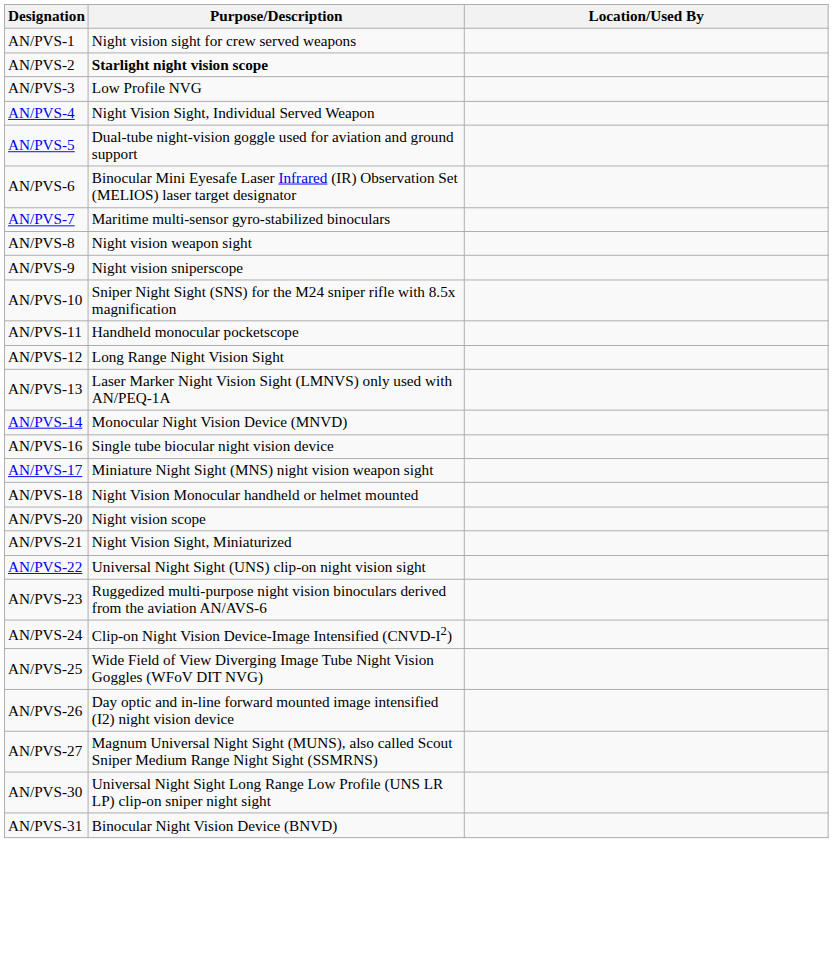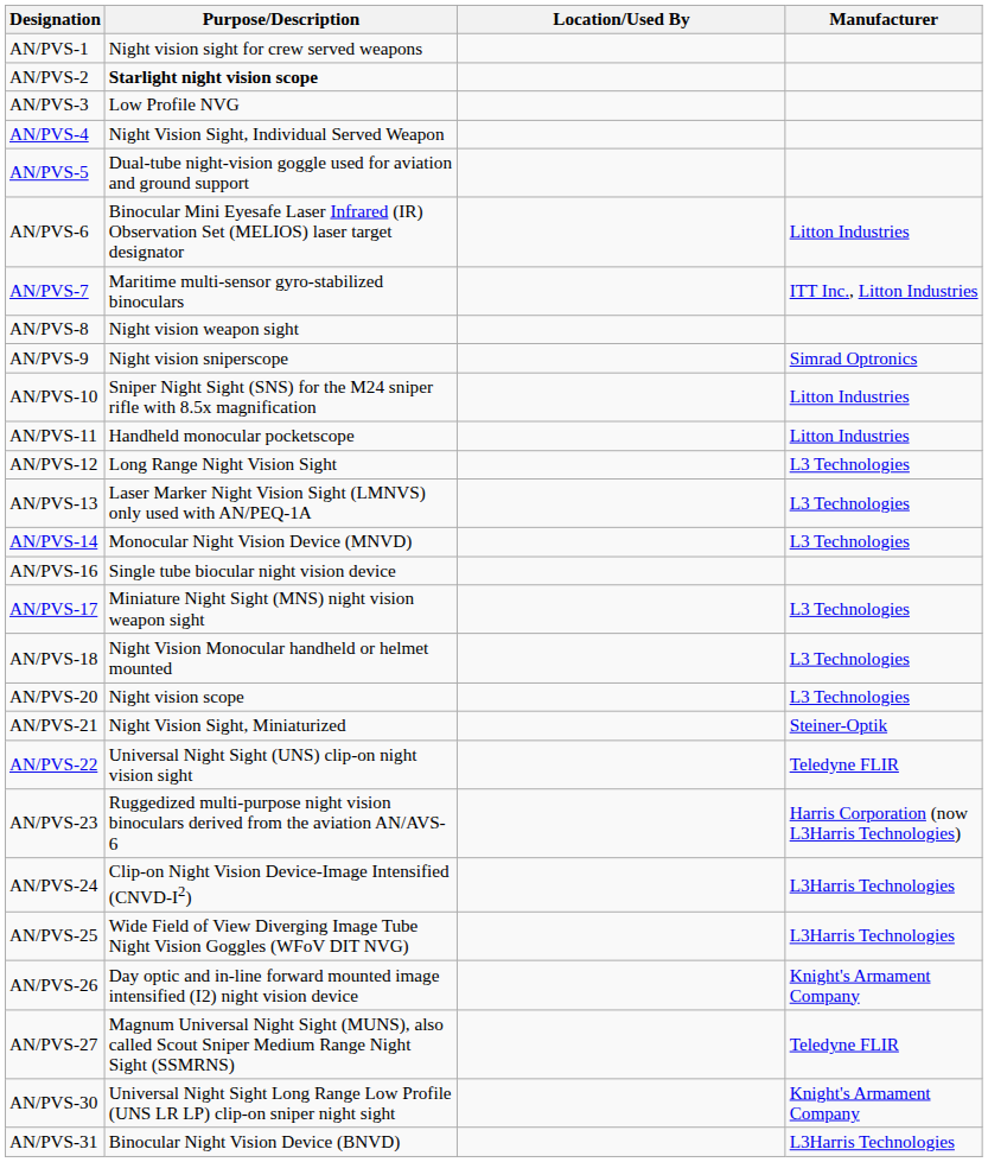+ column: Manufacturer | Litton Industries | ITT Inc., Litton Industries | Simrad Optronics | Litton Industries | Litton Industries | L3 Technologies | L3 Technologies | L3 Technologies | L3 Technologies | L3 Technologies | L3 Technologies | Steiner-Optik | Teledyne FLIR | Harris Corporation (now L3Harris Technologies) | L3Harris Technologies | L3Harris Technologies | Knight's Armament Company | Teledyne FLIR | Knight's Armament Company | L3Harris Technologies
